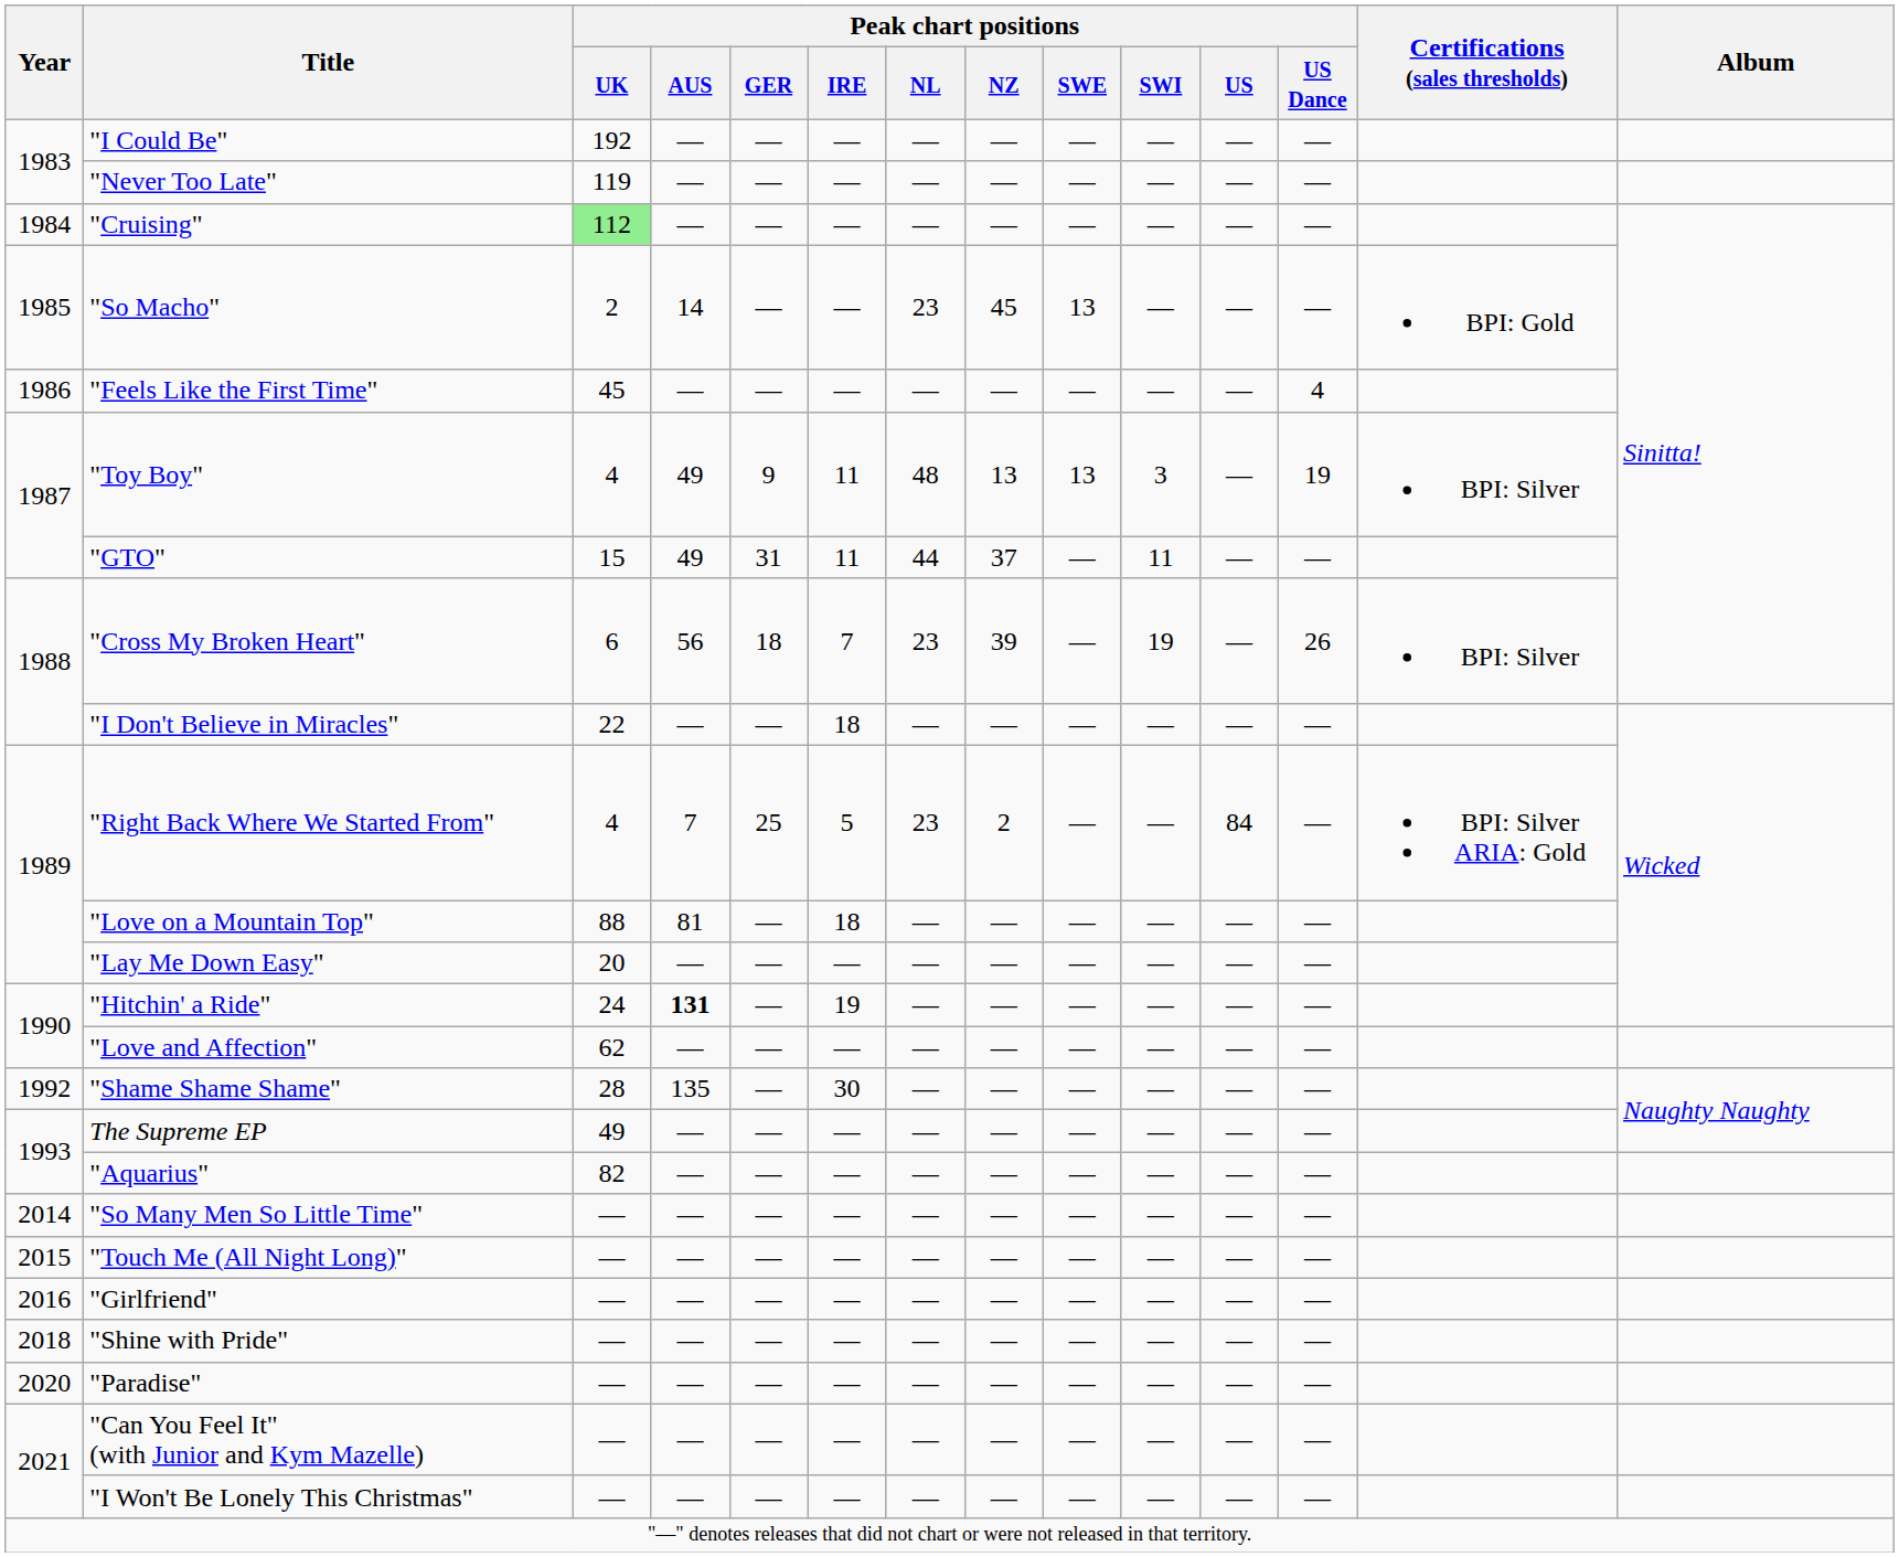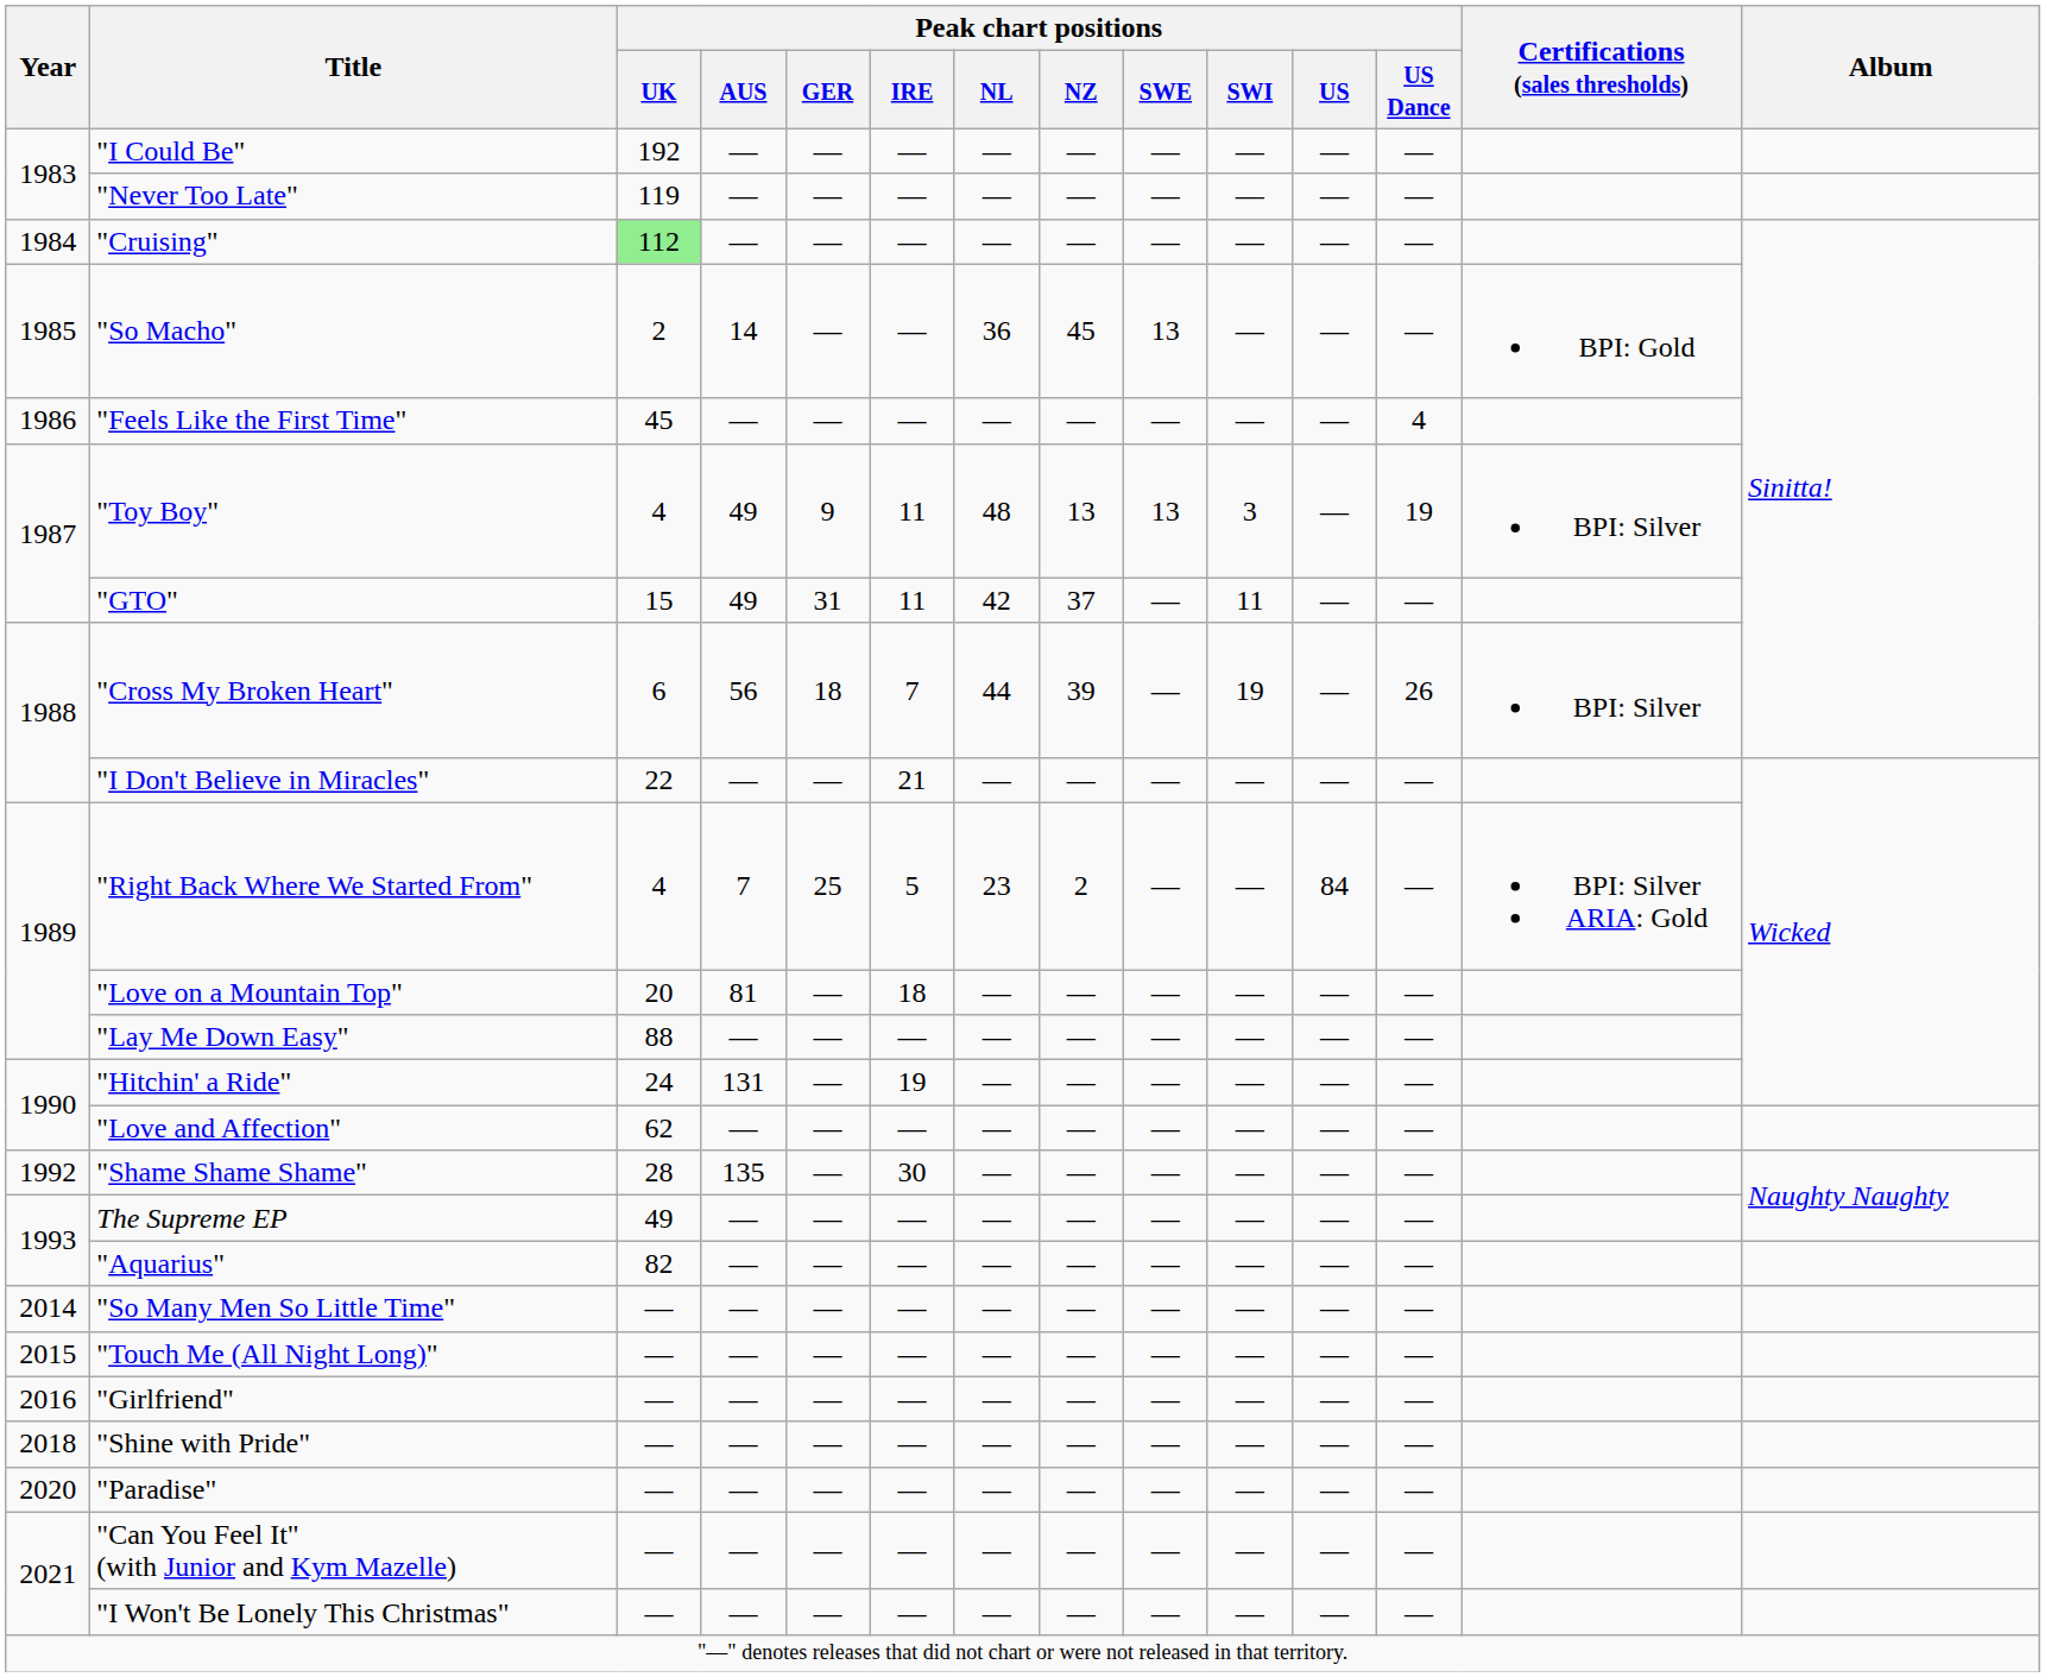"So Macho" | Peak chart positions / NL: 23 -> 36
"GTO" | Peak chart positions / NL: 44 -> 42
"Cross My Broken Heart" | Peak chart positions / NL: 23 -> 44
"I Don't Believe in Miracles" | Peak chart positions / IRE: 18 -> 21
"Love on a Mountain Top" | Peak chart positions / UK: 88 -> 20
"Lay Me Down Easy" | Peak chart positions / UK: 20 -> 88
"Hitchin' a Ride" | Peak chart positions / AUS: bold -> normal
